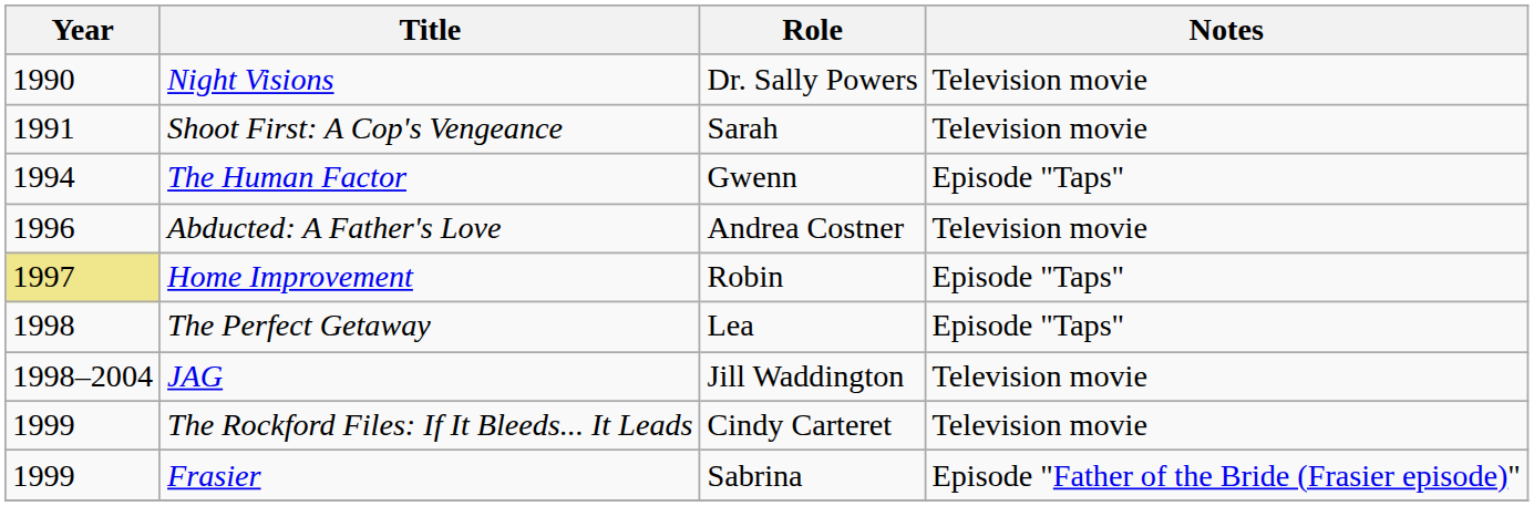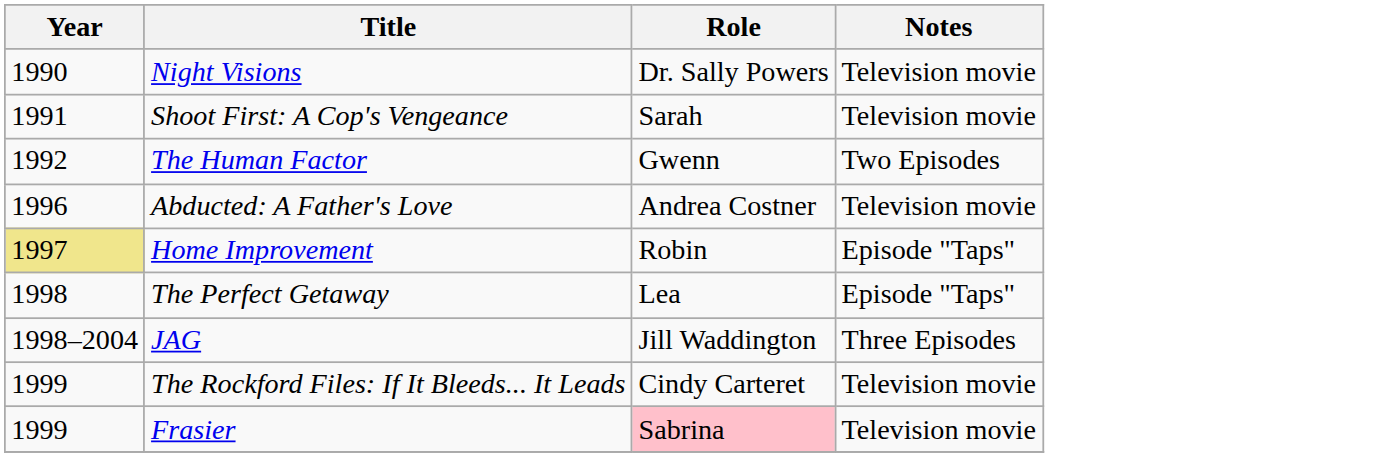The Human Factor | Year: 1994 -> 1992
The Human Factor | Notes: Episode "Taps" -> Two Episodes
JAG | Notes: Television movie -> Three Episodes
Frasier | Role: no background -> pink background
Frasier | Notes: Episode "Father of the Bride (Frasier episode)" -> Television movie
